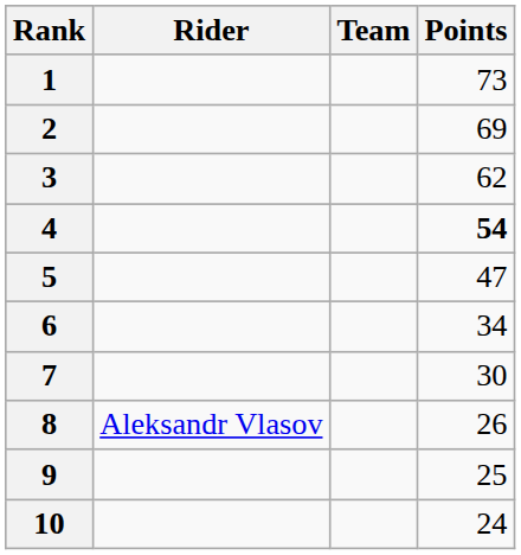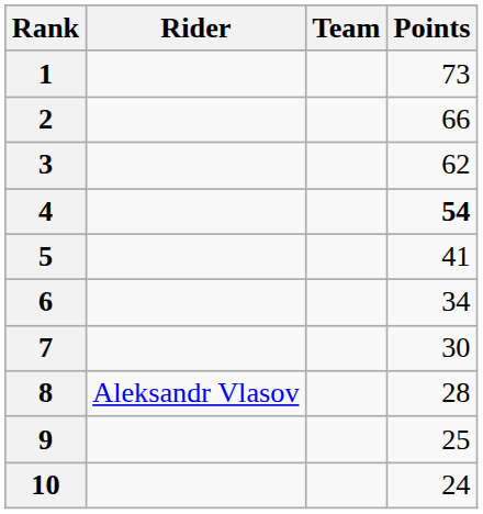2 | Points: 69 -> 66
5 | Points: 47 -> 41
8 | Points: 26 -> 28
